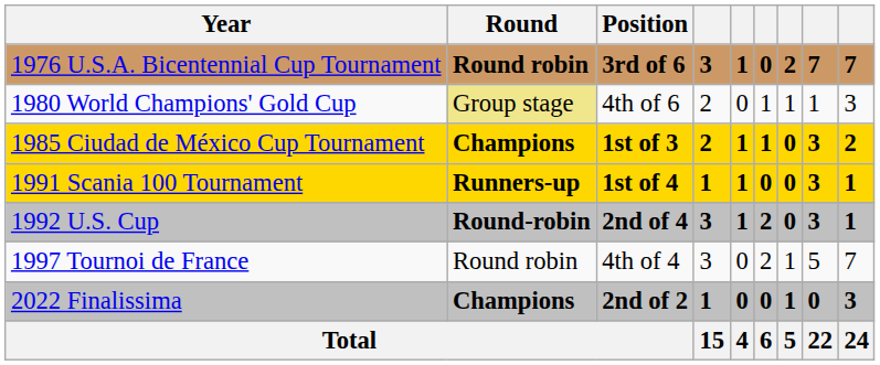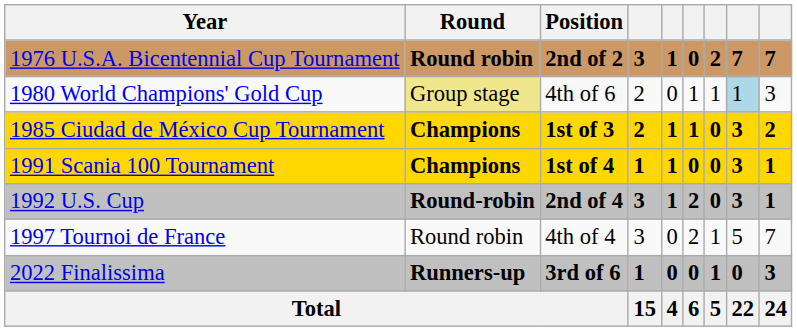1976 U.S.A. Bicentennial Cup Tournament | Position: 3rd of 6 -> 2nd of 2
1980 World Champions' Gold Cup | column 8: no background -> lightblue background
1991 Scania 100 Tournament | Round: Runners-up -> Champions
2022 Finalissima | Round: Champions -> Runners-up
2022 Finalissima | Position: 2nd of 2 -> 3rd of 6
